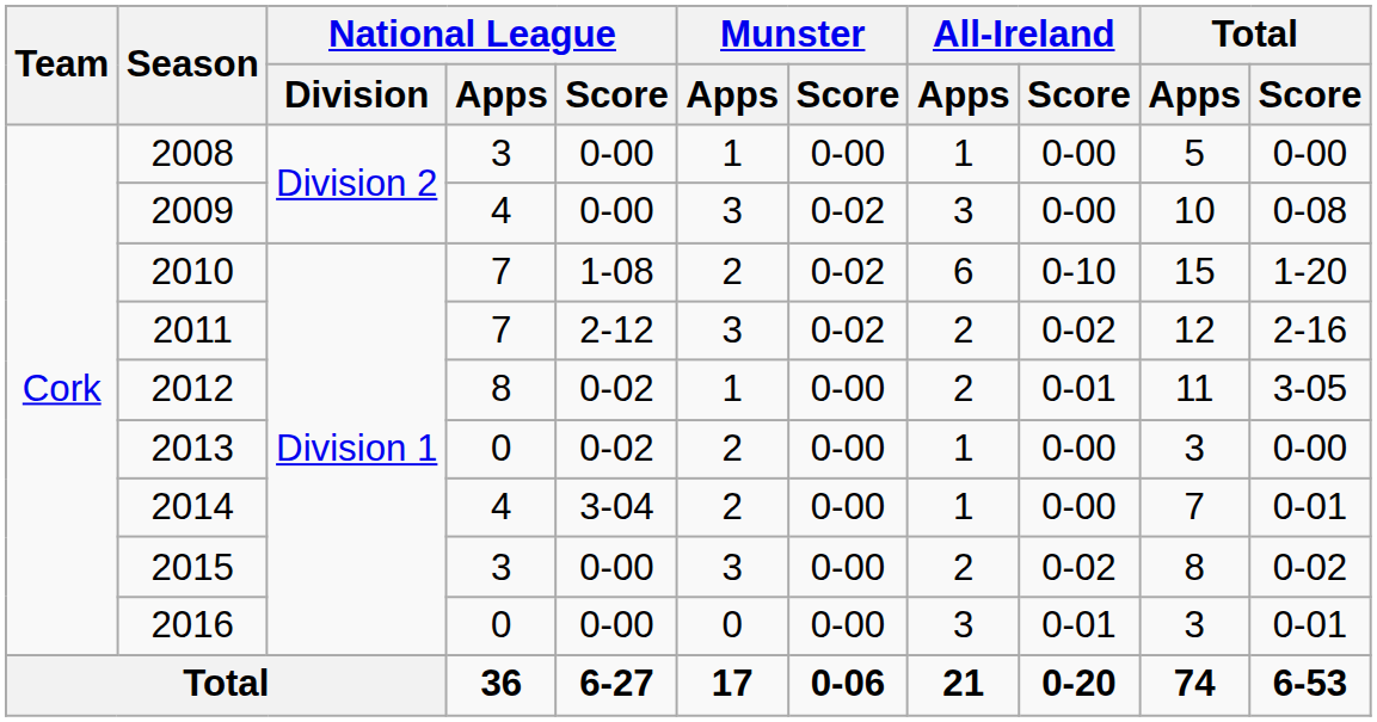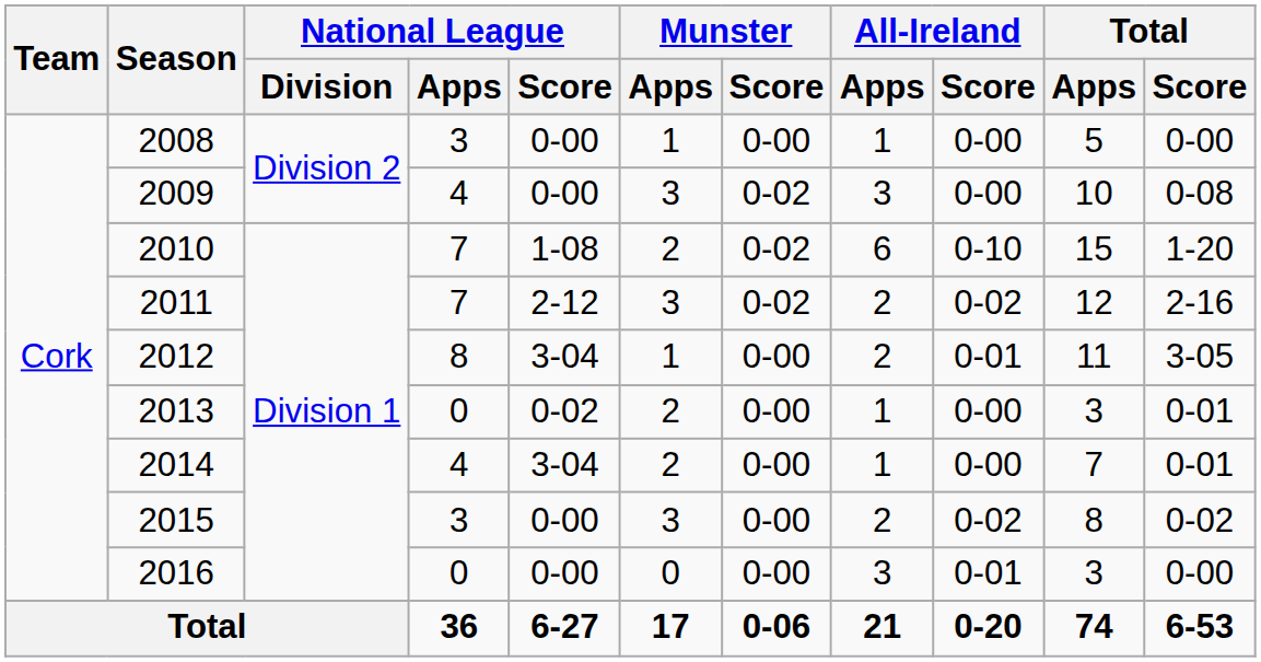2012 | National League / Score: 0-02 -> 3-04
2013 | Total / Score: 0-00 -> 0-01
2016 | Total / Score: 0-01 -> 0-00
